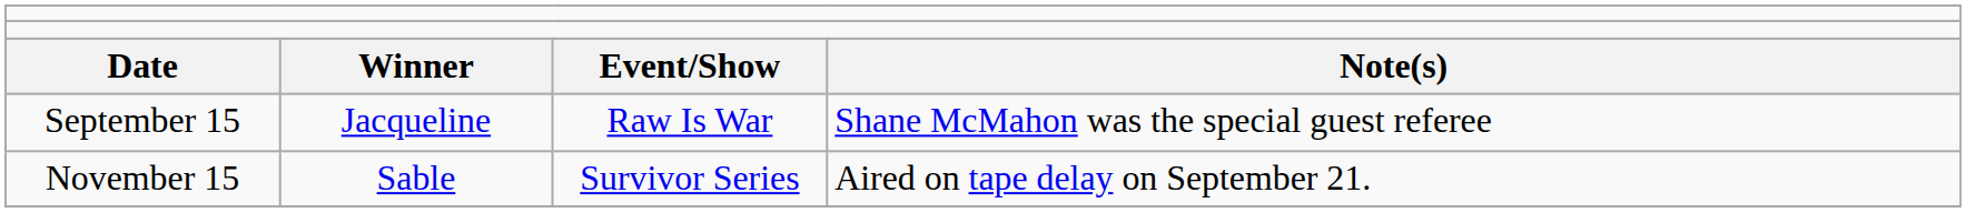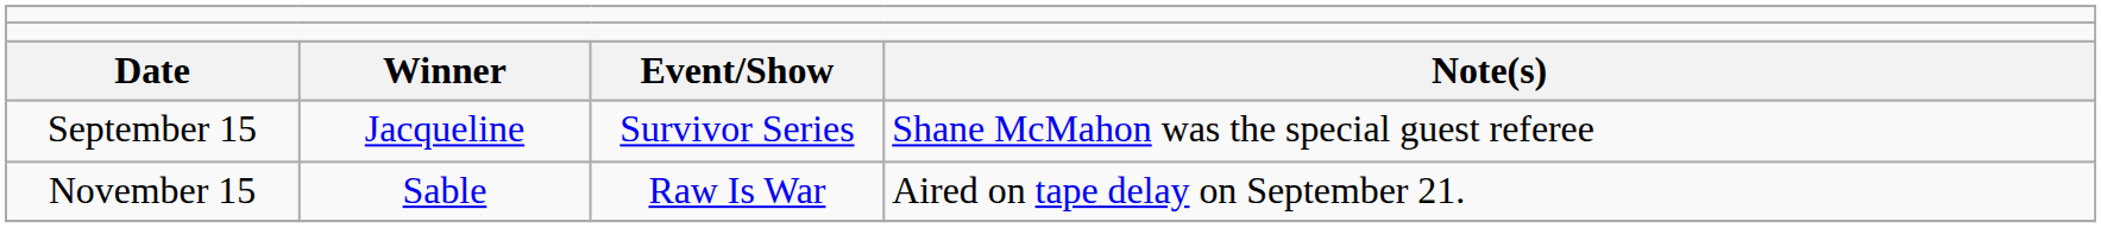September 15 | column 3: Raw Is War -> Survivor Series
November 15 | column 3: Survivor Series -> Raw Is War
